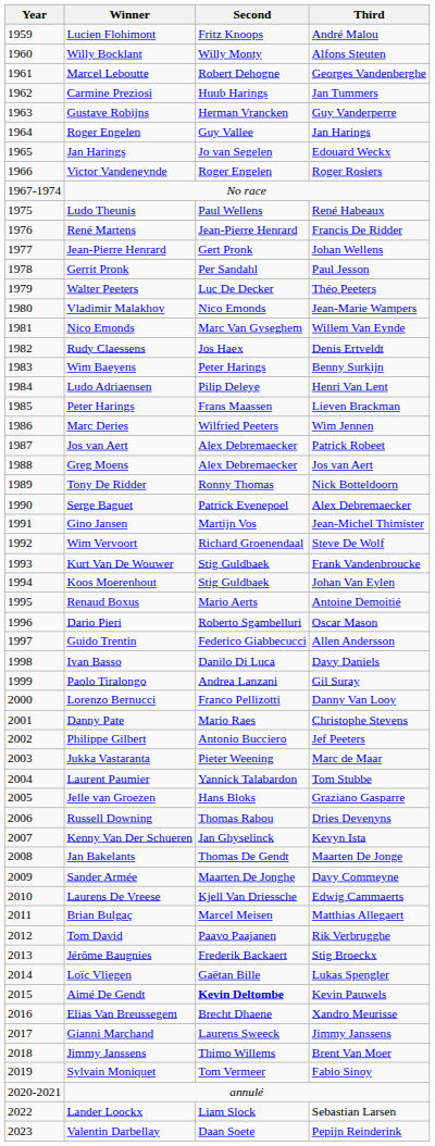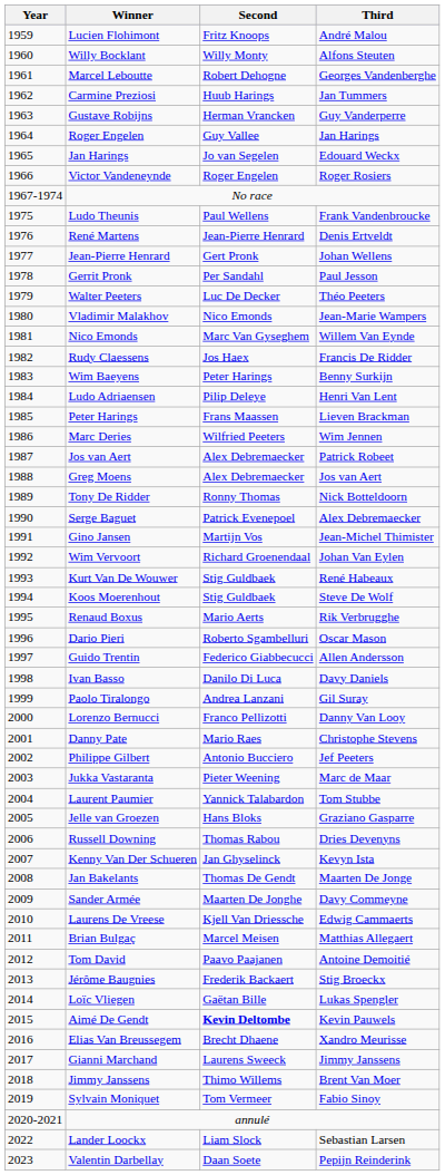Ludo Theunis | Third: René Habeaux -> Frank Vandenbroucke
René Martens | Third: Francis De Ridder -> Denis Ertveldt
Rudy Claessens | Third: Denis Ertveldt -> Francis De Ridder
Wim Vervoort | Third: Steve De Wolf -> Johan Van Eylen
Kurt Van De Wouwer | Third: Frank Vandenbroucke -> René Habeaux
Koos Moerenhout | Third: Johan Van Eylen -> Steve De Wolf
Renaud Boxus | Third: Antoine Demoitié -> Rik Verbrugghe
Tom David | Third: Rik Verbrugghe -> Antoine Demoitié
